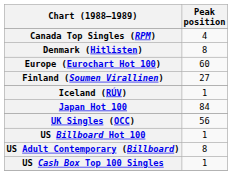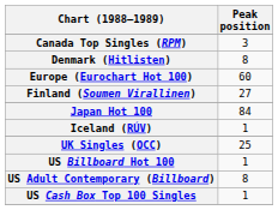Canada Top Singles (RPM) | Peak position: 4 -> 3
rows swapped: Iceland (RÚV) <-> Japan Hot 100
UK Singles (OCC) | Peak position: 56 -> 25
